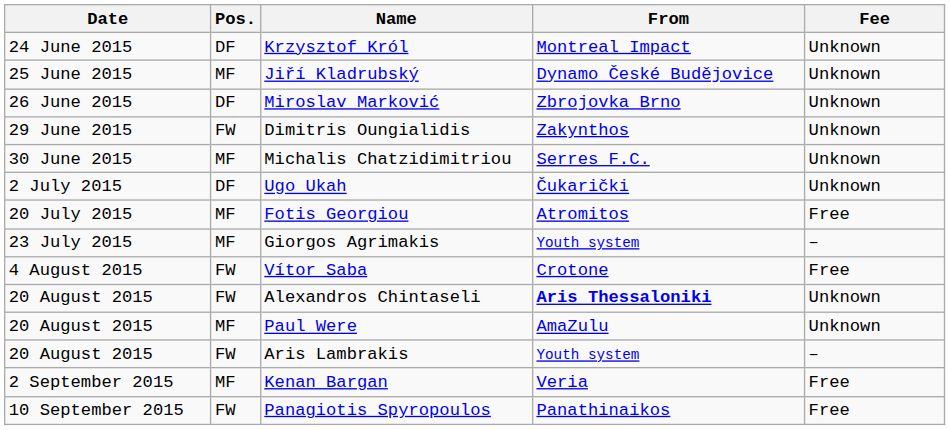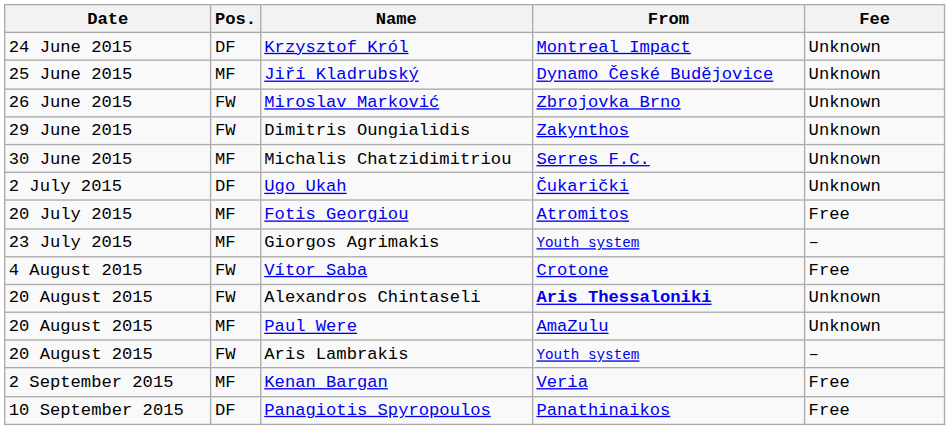Miroslav Marković | Pos.: DF -> FW
Panagiotis Spyropoulos | Pos.: FW -> DF
